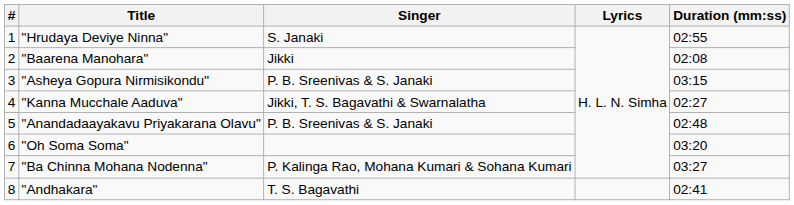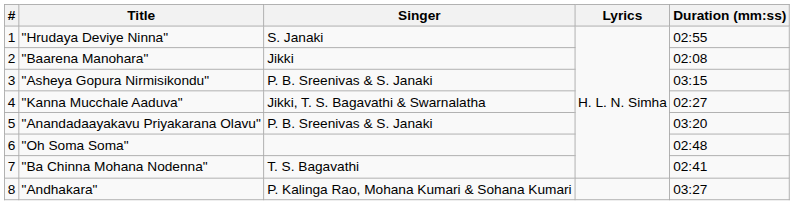"Anandadaayakavu Priyakarana Olavu" | Duration (mm:ss): 02:48 -> 03:20
"Oh Soma Soma" | Duration (mm:ss): 03:20 -> 02:48
"Ba Chinna Mohana Nodenna" | Singer: P. Kalinga Rao, Mohana Kumari & Sohana Kumari -> T. S. Bagavathi
"Ba Chinna Mohana Nodenna" | Duration (mm:ss): 03:27 -> 02:41
"Andhakara" | Singer: T. S. Bagavathi -> P. Kalinga Rao, Mohana Kumari & Sohana Kumari
"Andhakara" | Duration (mm:ss): 02:41 -> 03:27
